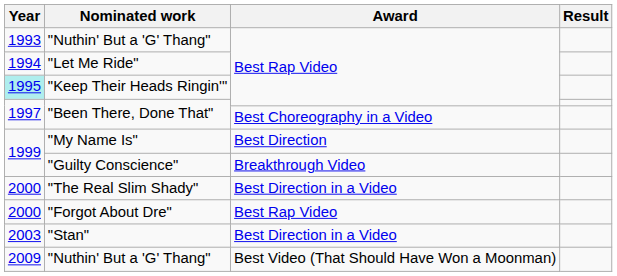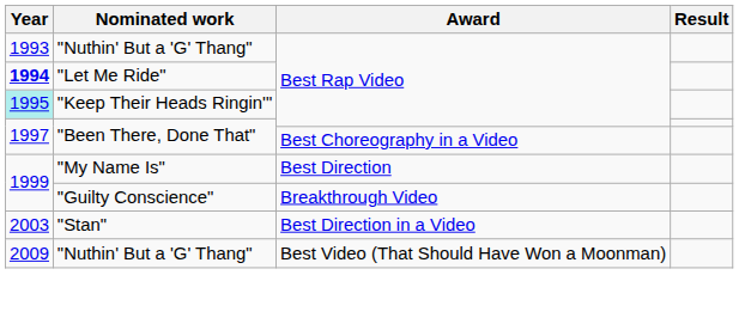"Let Me Ride" | Year: normal -> bold
- row: 2000 | "The Real Slim Shady" | Best Direction in a Video
- row: 2000 | "Forgot About Dre" | Best Rap Video
